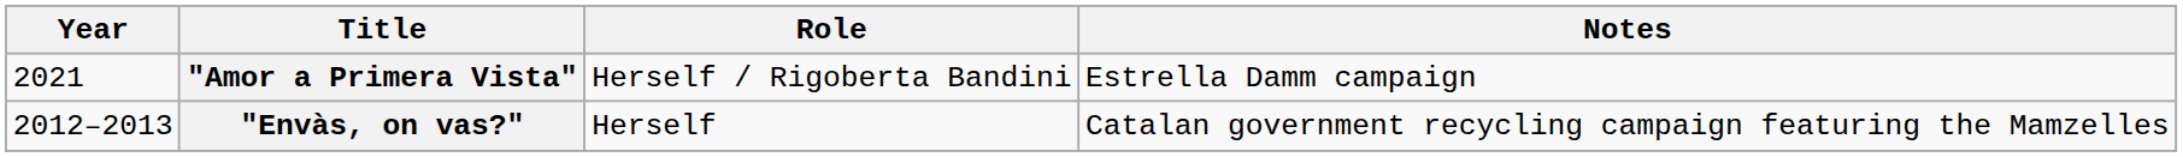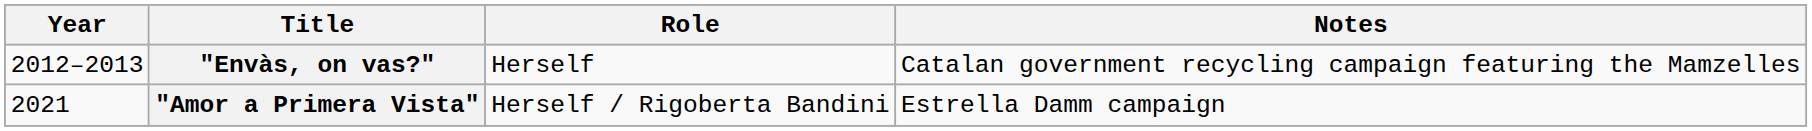rows swapped: "Envàs, on vas?" <-> "Amor a Primera Vista"
